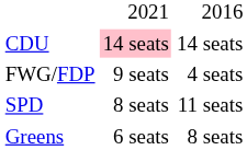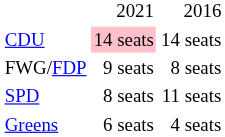FWG/FDP | column 3: 4 seats -> 8 seats
Greens | column 3: 8 seats -> 4 seats
